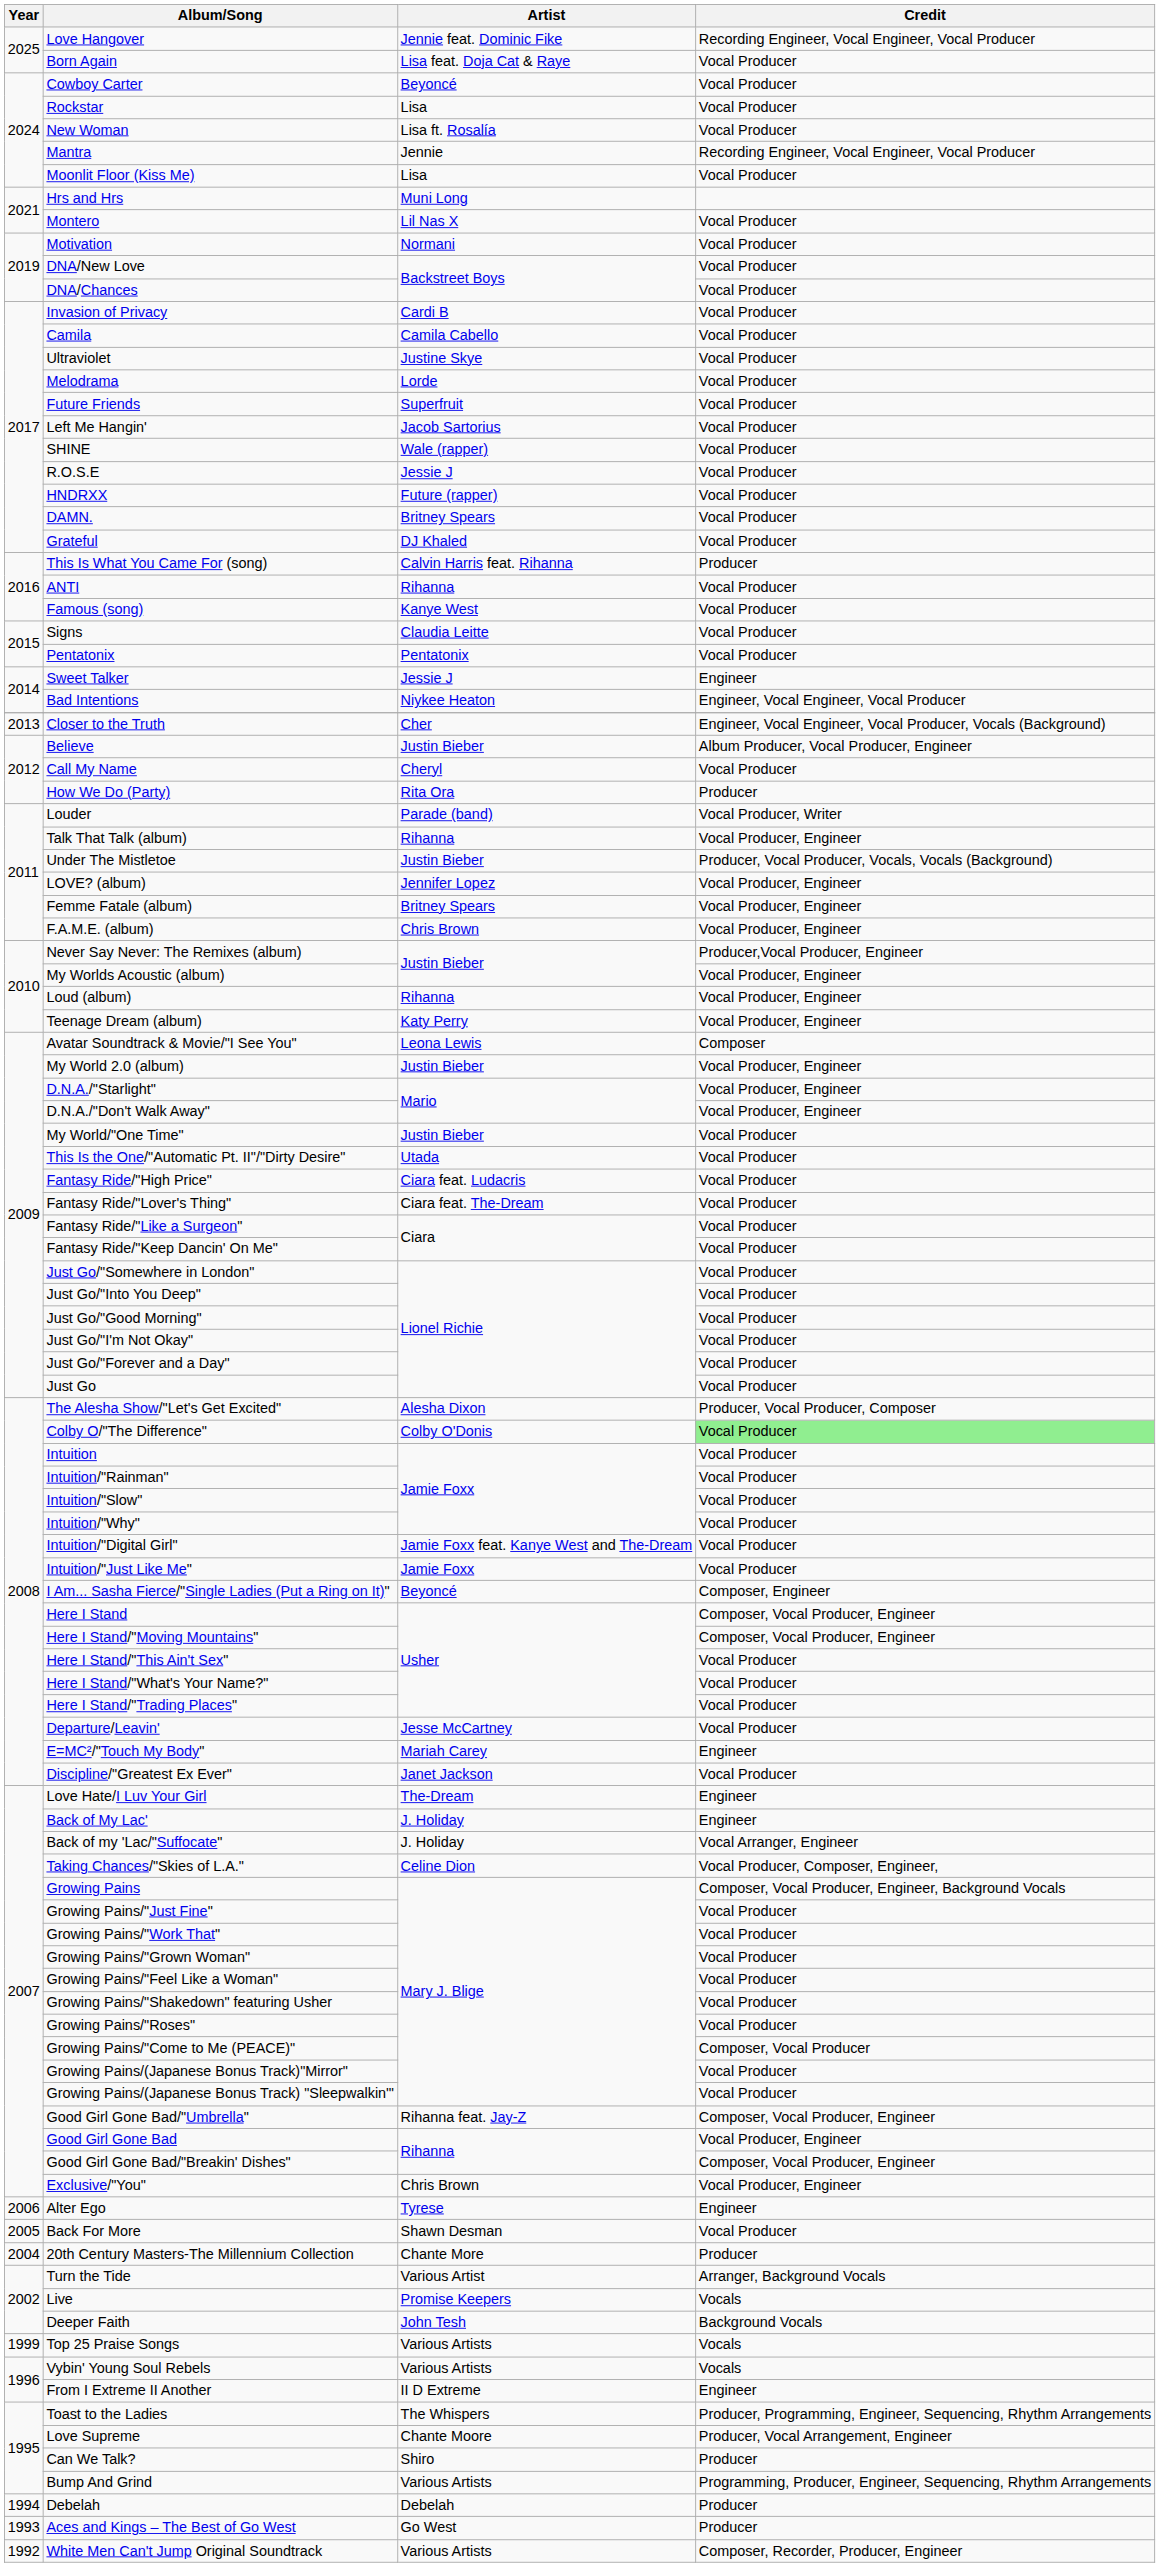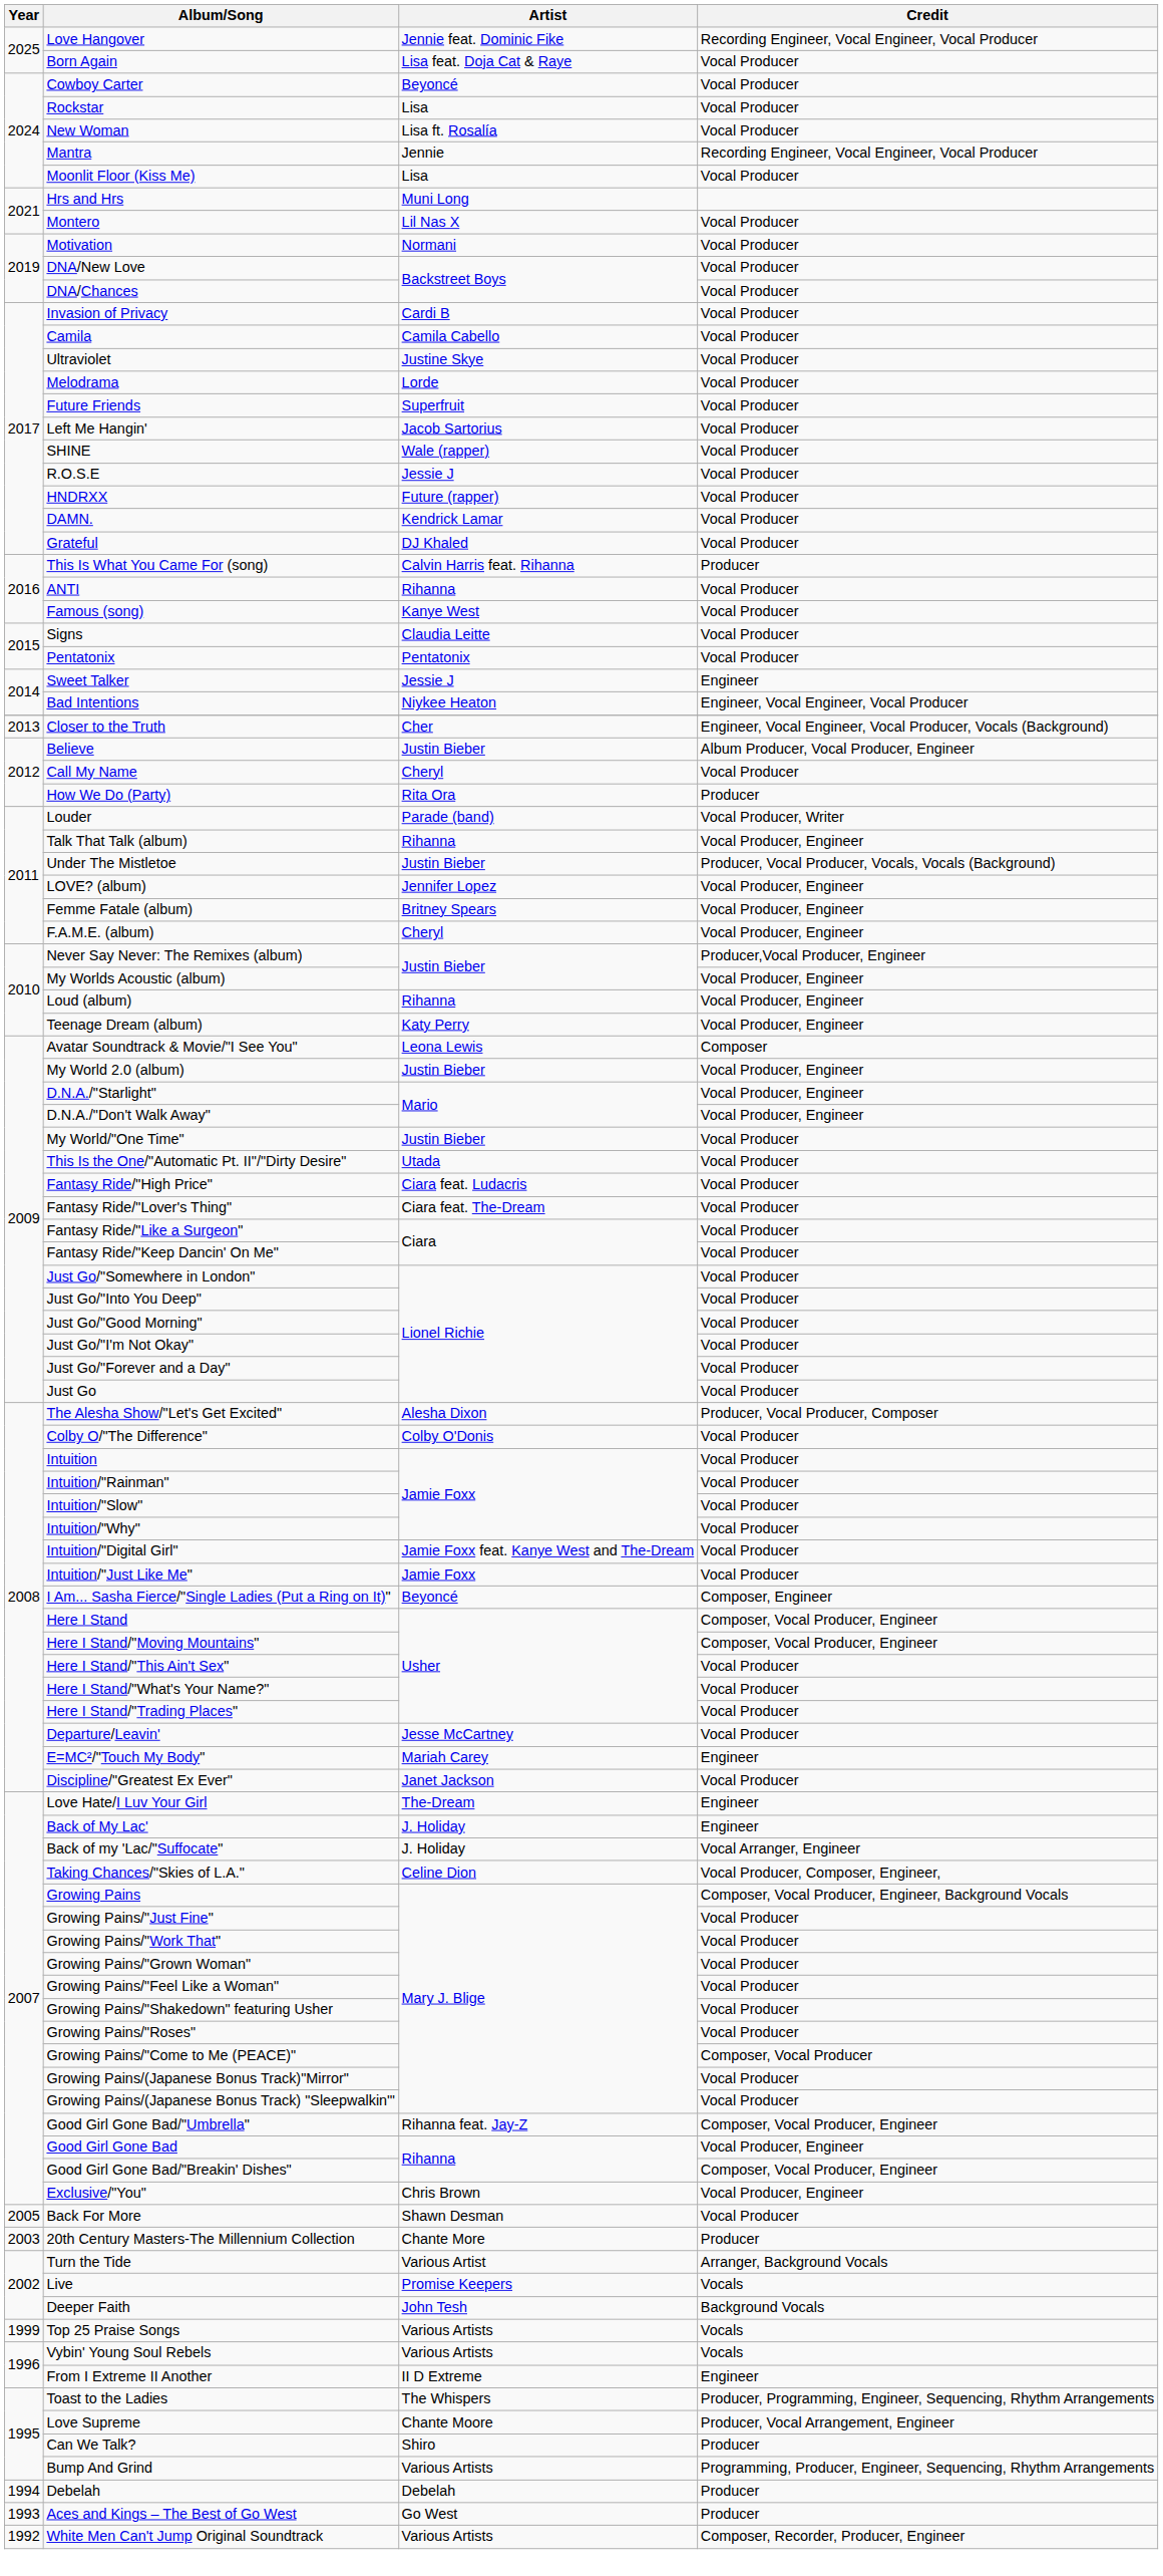DAMN. | Artist: Britney Spears -> Kendrick Lamar
F.A.M.E. (album) | Artist: Chris Brown -> Cheryl
Colby O/"The Difference" | Credit: lightgreen background -> no background
- row: 2006 | Alter Ego | Tyrese | Engineer
20th Century Masters-The Millennium Collection | Year: 2004 -> 2003
